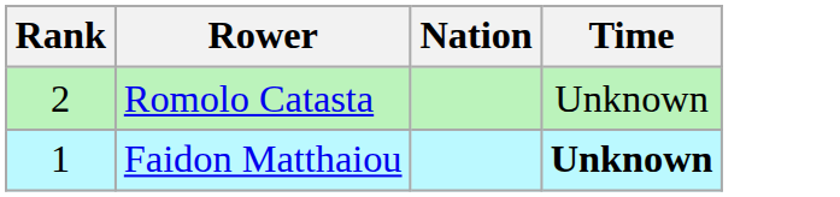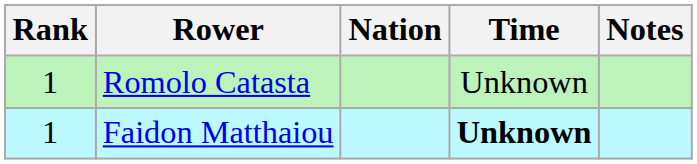+ column: Notes
Romolo Catasta | Rank: 2 -> 1
